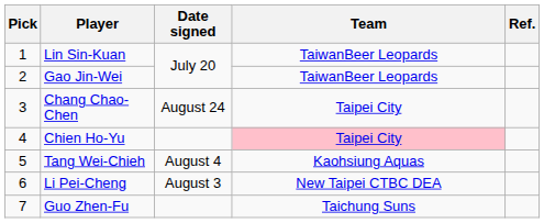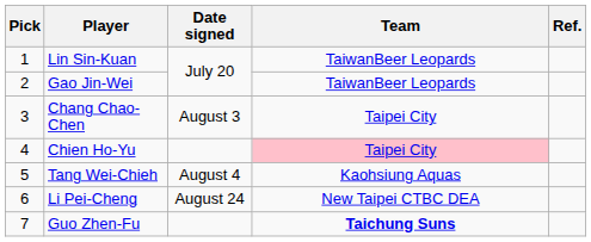Chang Chao-Chen | Date signed: August 24 -> August 3
Li Pei-Cheng | Date signed: August 3 -> August 24
Guo Zhen-Fu | Team: normal -> bold
